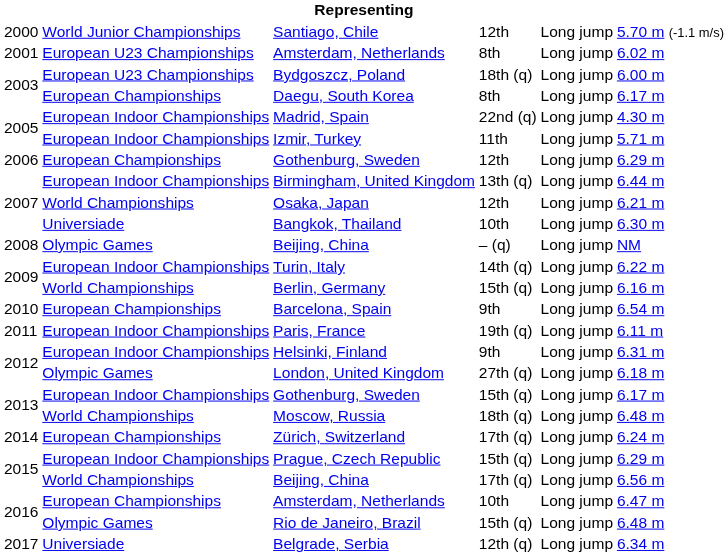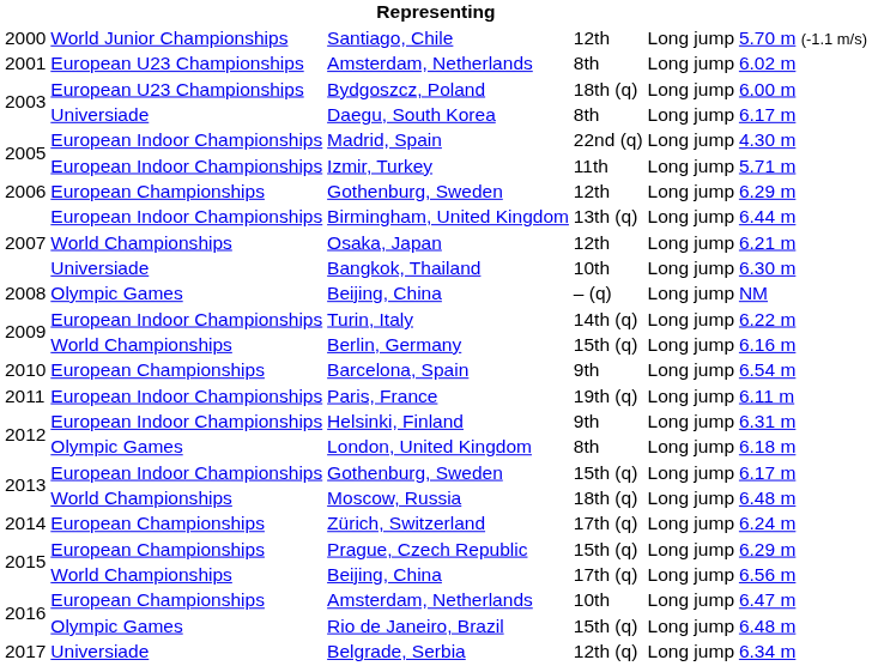Daegu, South Korea | column 2: European Championships -> Universiade
London, United Kingdom | column 4: 27th (q) -> 8th
Prague, Czech Republic | column 2: European Indoor Championships -> European Championships
